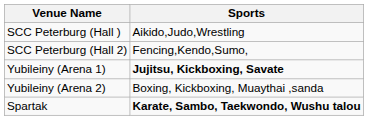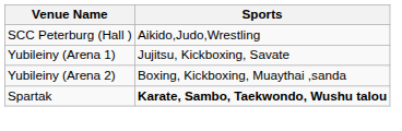- row: SCC Peterburg (Hall 2) | Fencing,Kendo,Sumo,
Yubileiny (Arena 1) | Sports: bold -> normal
